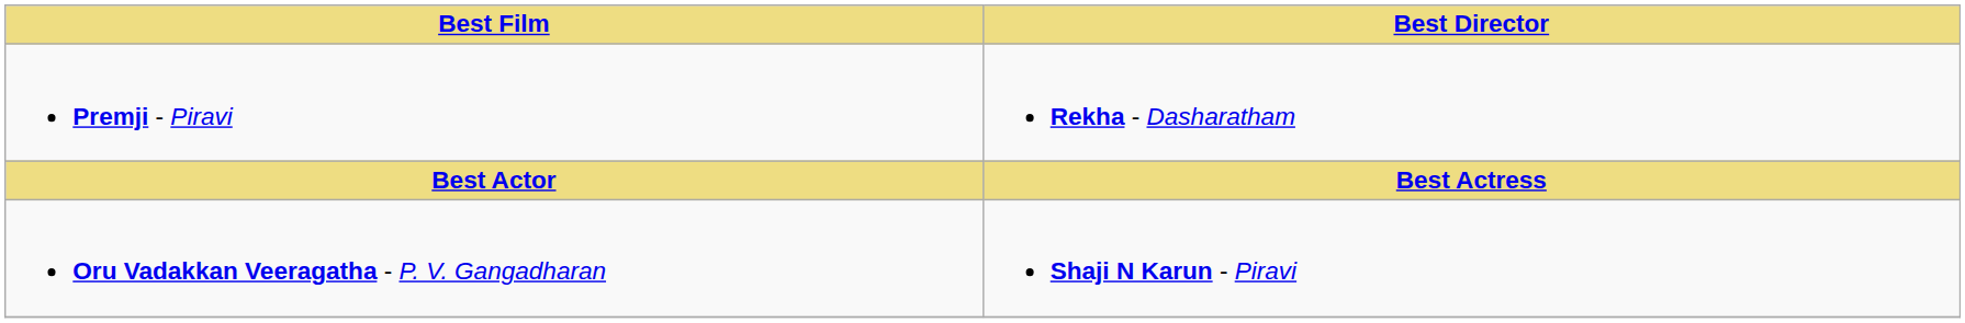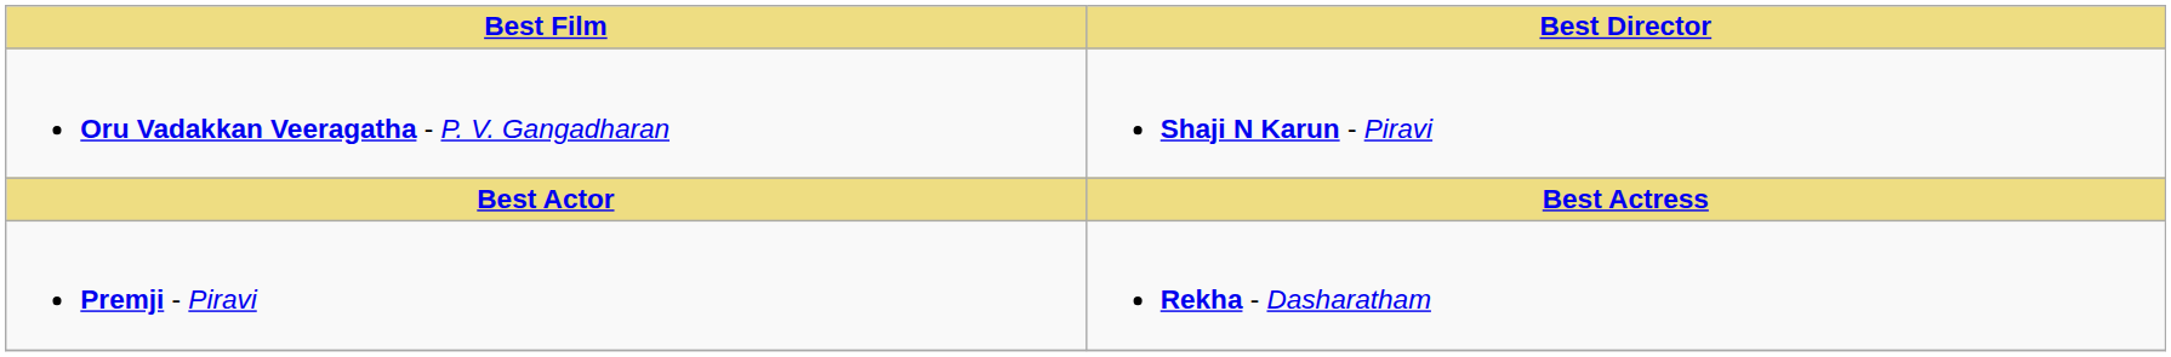rows swapped: Oru Vadakkan Veeragatha - P. V. Gangadharan <-> Premji - Piravi
